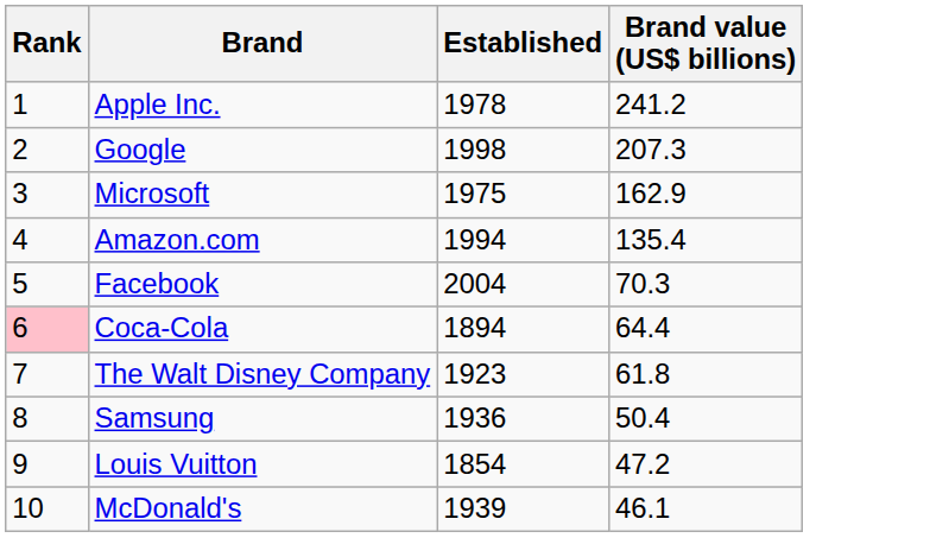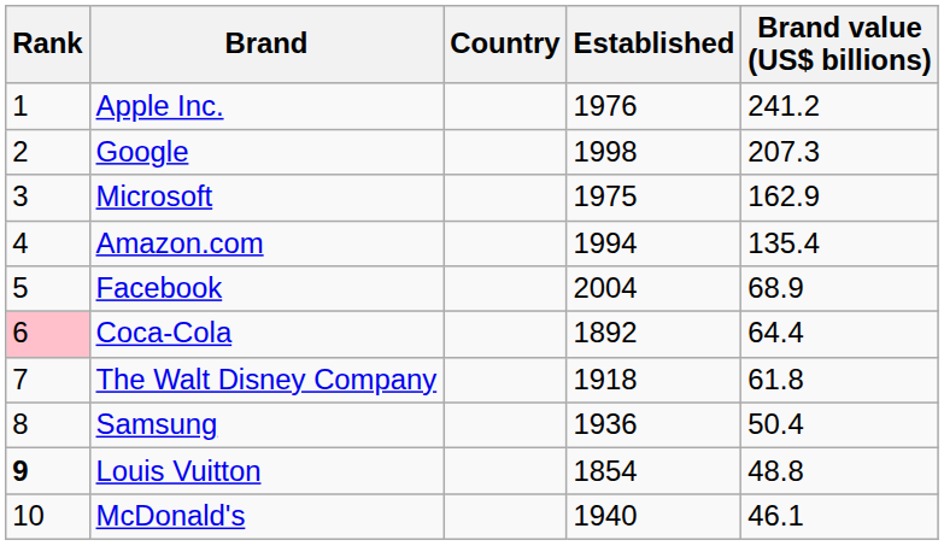+ column: Country
Apple Inc. | Established: 1978 -> 1976
Facebook | Brand value (US$ billions): 70.3 -> 68.9
Coca-Cola | Established: 1894 -> 1892
The Walt Disney Company | Established: 1923 -> 1918
Louis Vuitton | Rank: normal -> bold
Louis Vuitton | Brand value (US$ billions): 47.2 -> 48.8
McDonald's | Established: 1939 -> 1940
